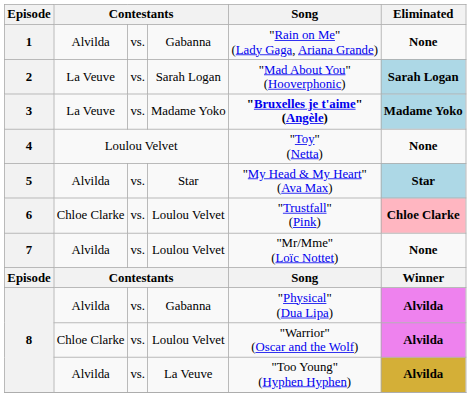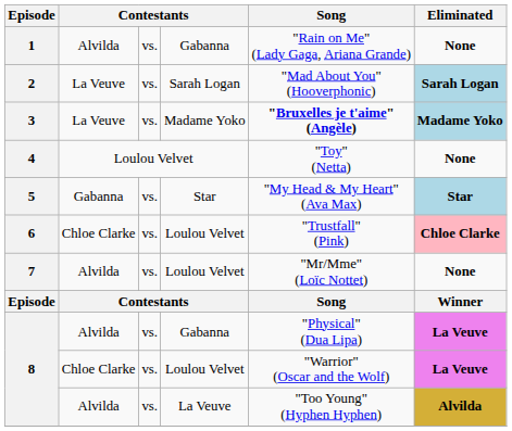5 | column 2: Alvilda -> Gabanna
8 / Gabanna | Eliminated: Alvilda -> La Veuve
8 / Loulou Velvet | Eliminated: Alvilda -> La Veuve
